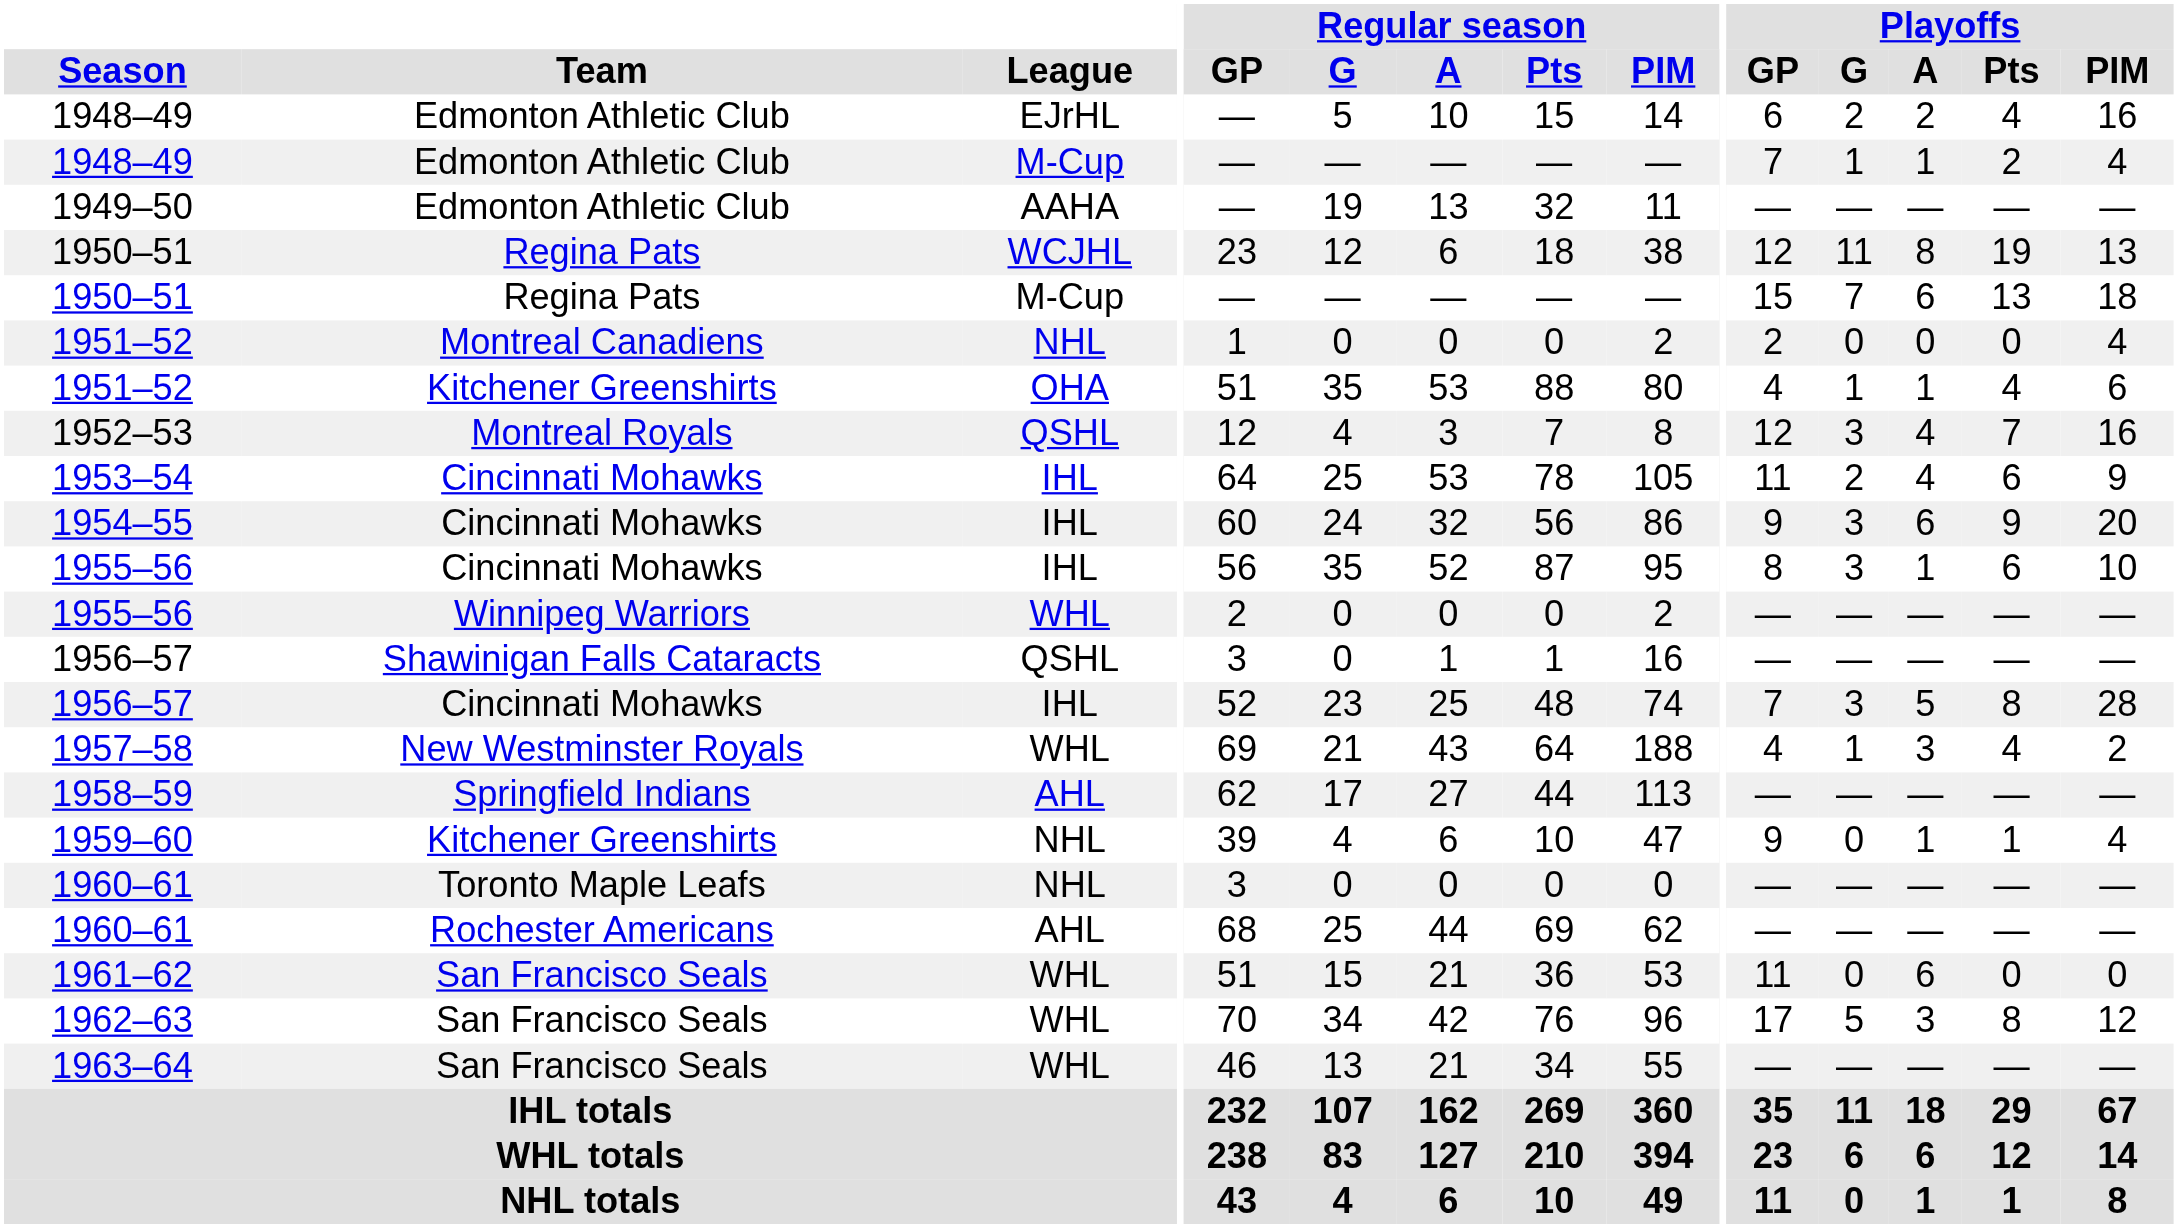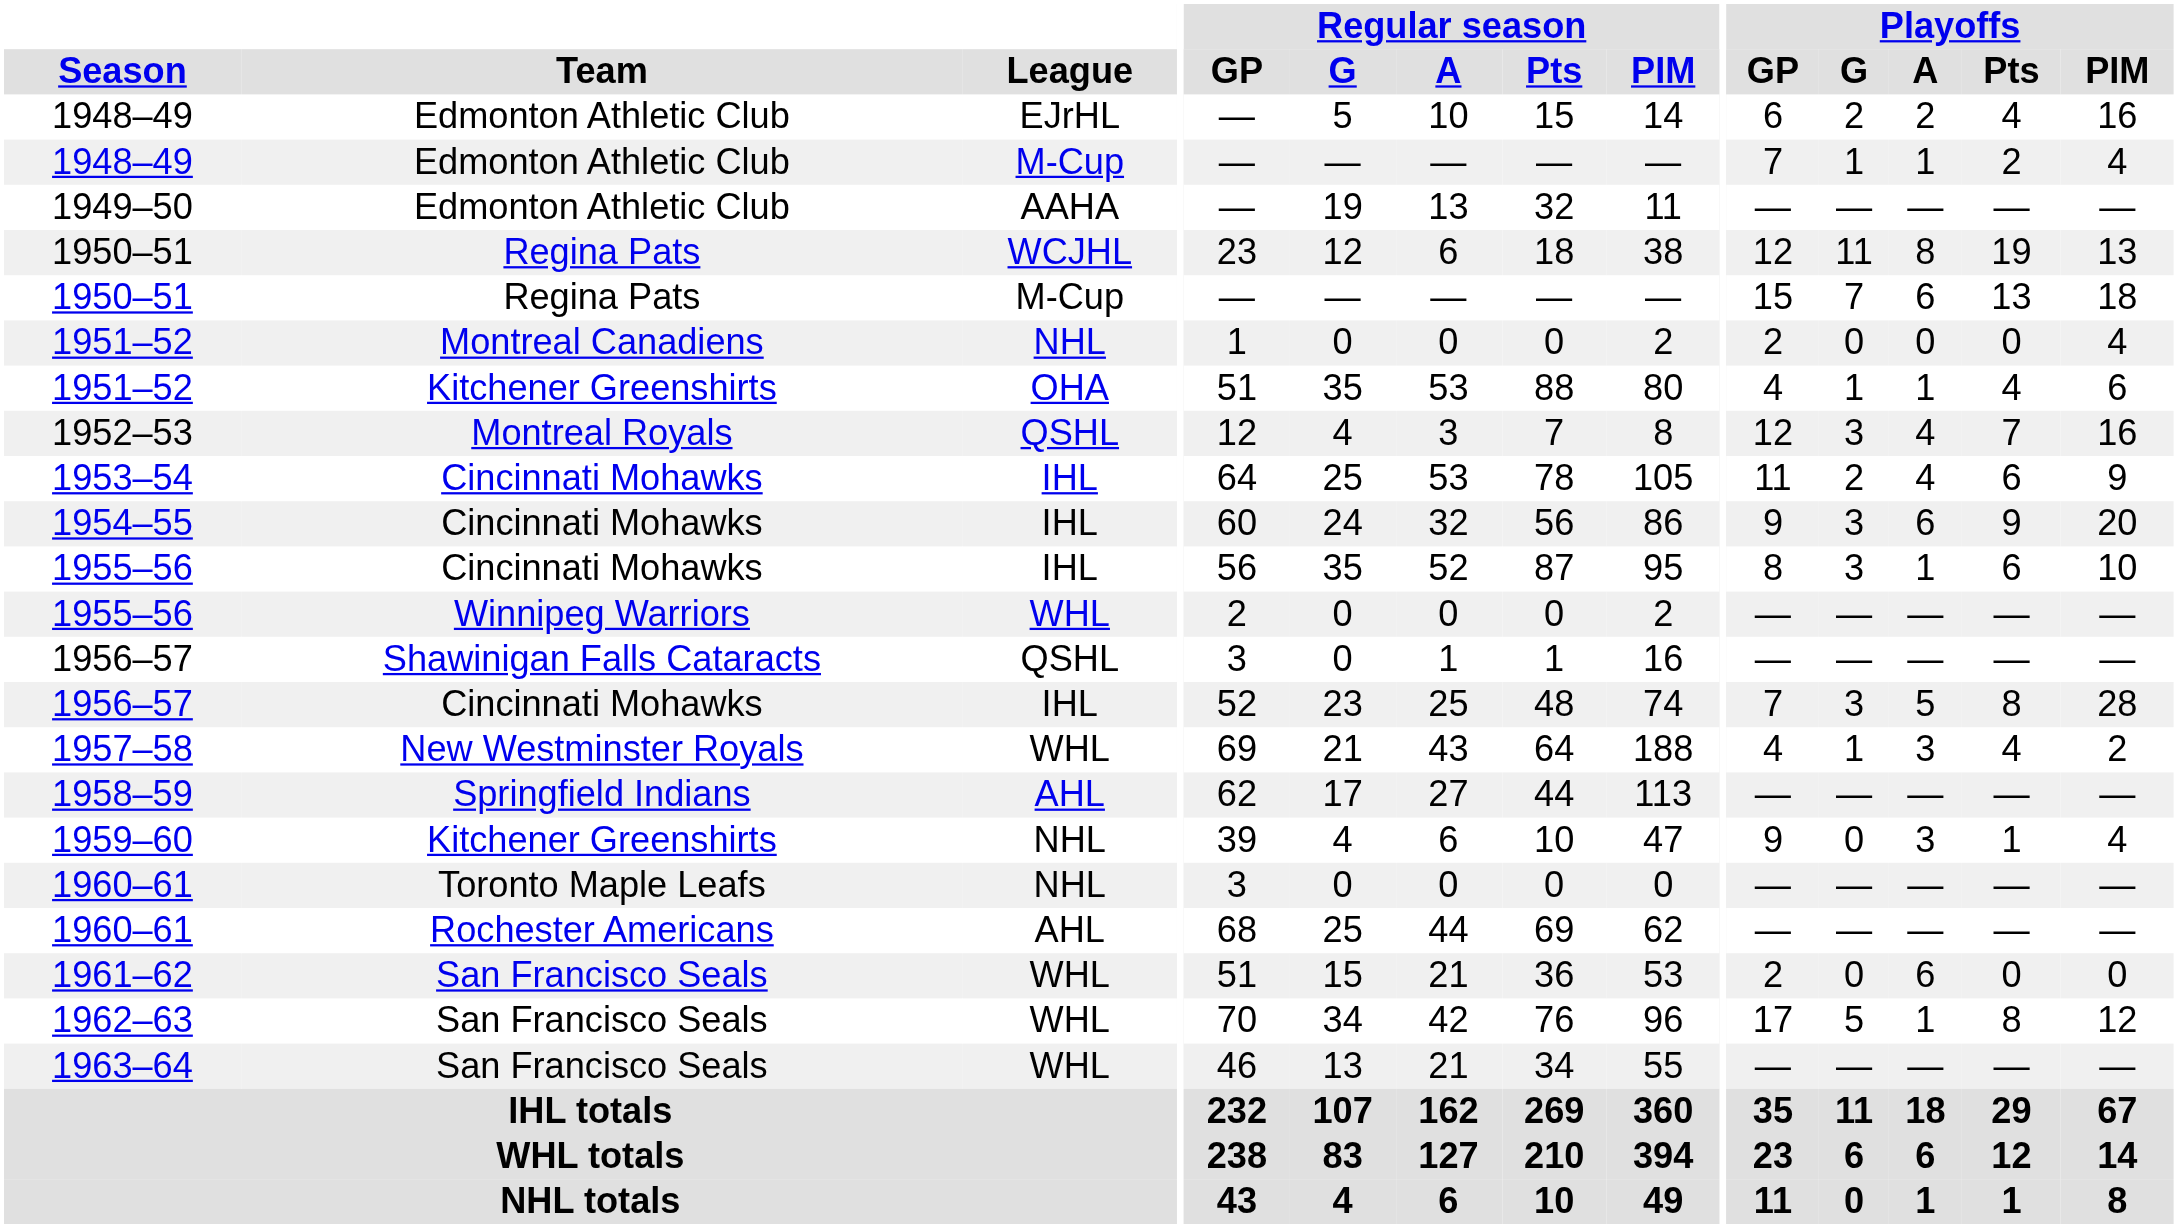1959–60 | Playoffs / A: 1 -> 3
1961–62 | Playoffs / GP: 11 -> 2
1962–63 | Playoffs / A: 3 -> 1
